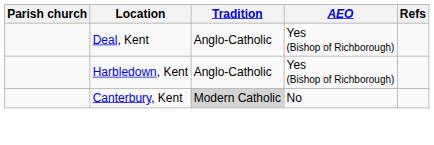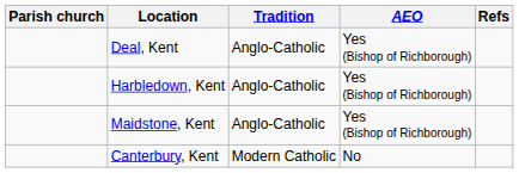+ row: Maidstone, Kent | Anglo-Catholic | Yes (Bishop of Richborough)
Canterbury, Kent | Tradition: lightgrey background -> no background
